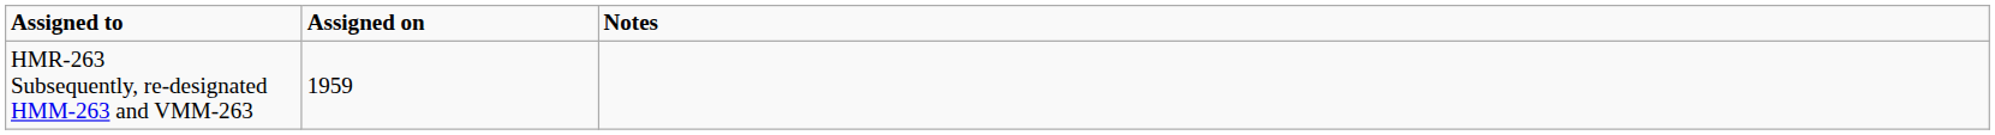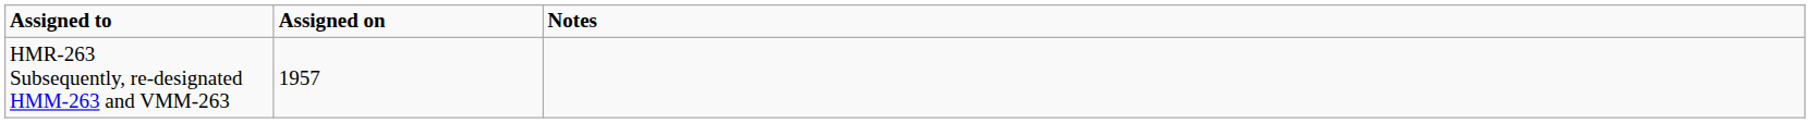HMR-263 Subsequently, re-designated HMM-263 and VMM-263 | Assigned on: 1959 -> 1957
